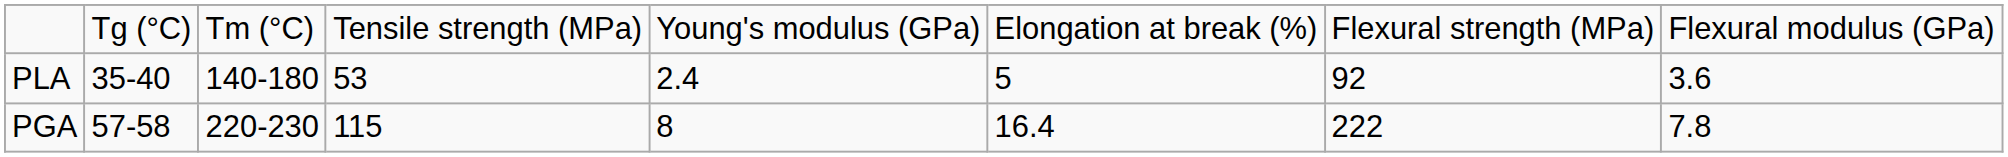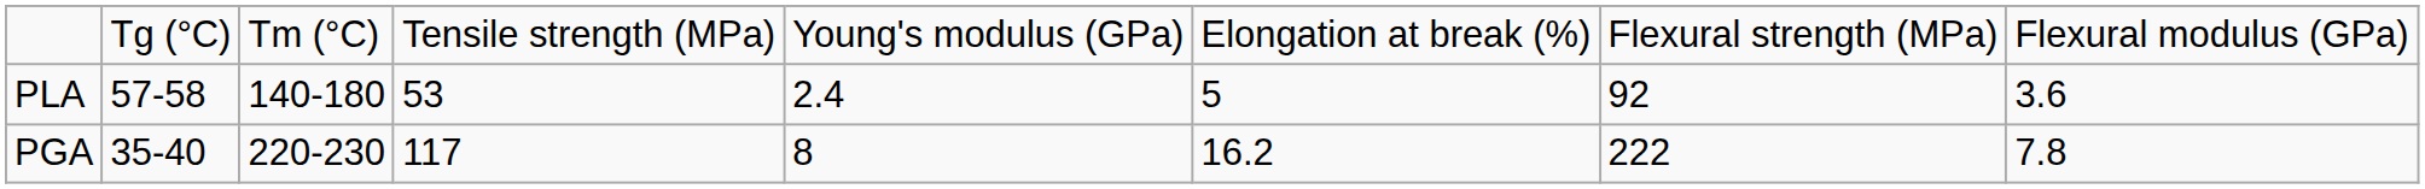PLA | column 2: 35-40 -> 57-58
PGA | column 2: 57-58 -> 35-40
PGA | column 4: 115 -> 117
PGA | column 6: 16.4 -> 16.2
